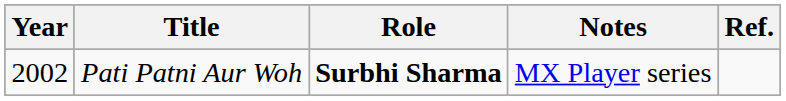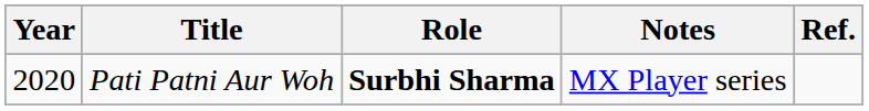Pati Patni Aur Woh | Year: 2002 -> 2020
